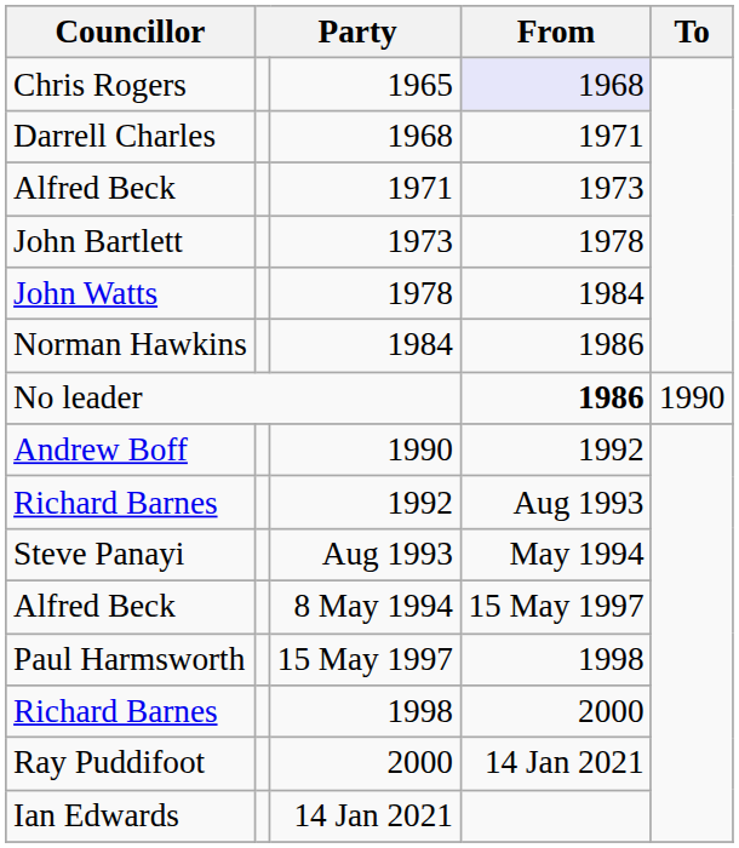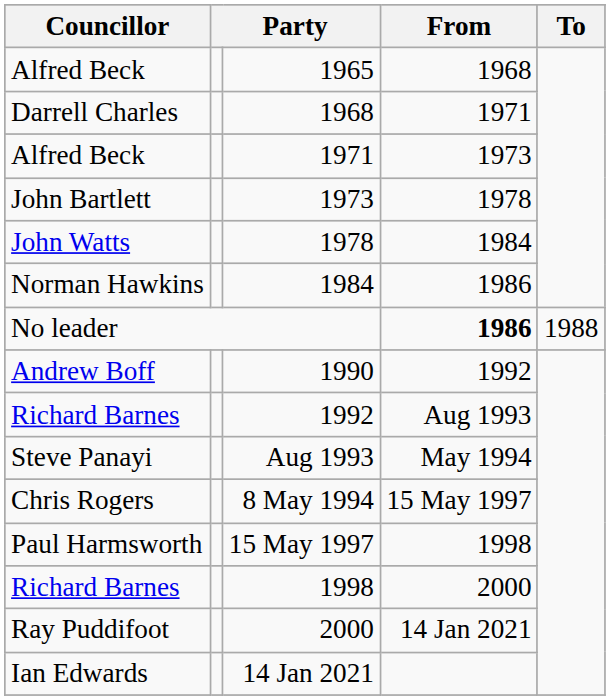1965 | Councillor: Chris Rogers -> Alfred Beck
1965 | From: lavender background -> no background
No leader | To: 1990 -> 1988
8 May 1994 | Councillor: Alfred Beck -> Chris Rogers
